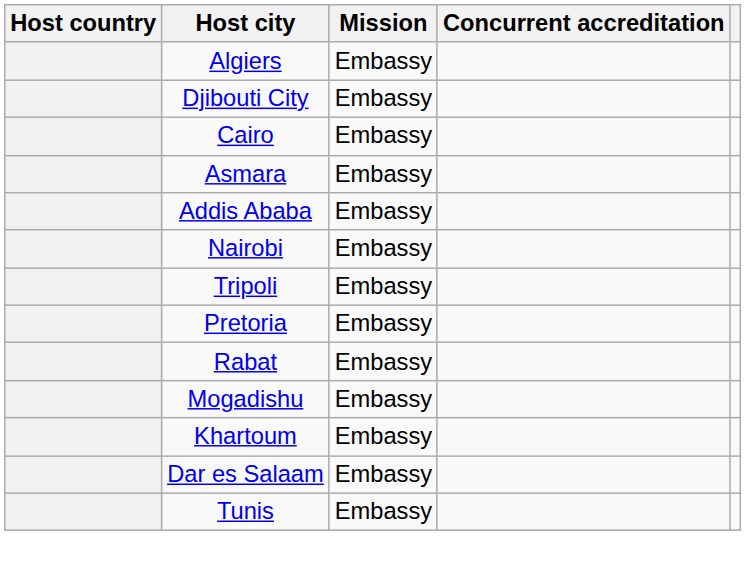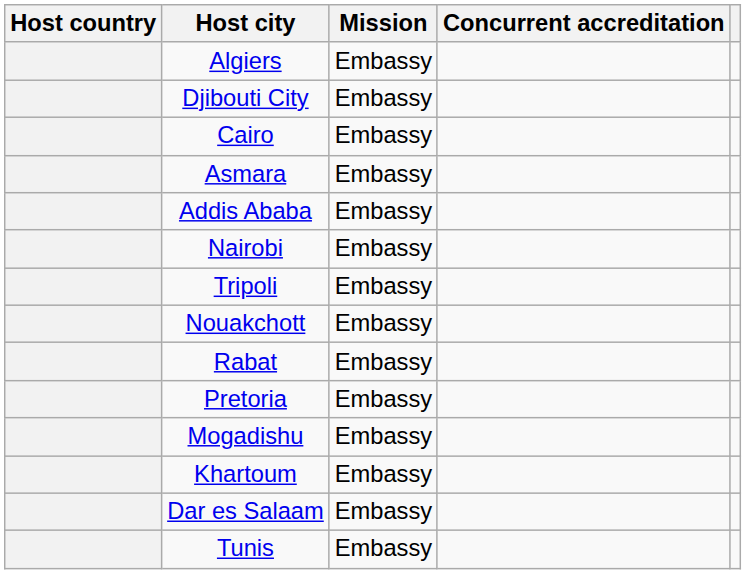+ row: Nouakchott | Embassy
rows swapped: Rabat <-> Pretoria
